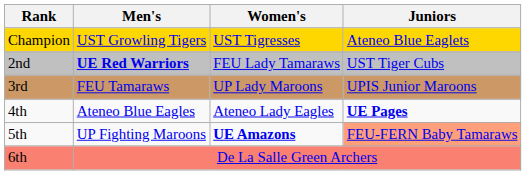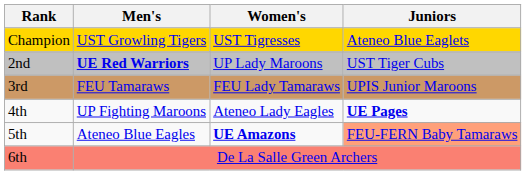2nd | Women's: FEU Lady Tamaraws -> UP Lady Maroons
3rd | Women's: UP Lady Maroons -> FEU Lady Tamaraws
4th | Men's: Ateneo Blue Eagles -> UP Fighting Maroons
5th | Men's: UP Fighting Maroons -> Ateneo Blue Eagles
